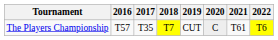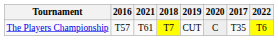columns swapped: 2017 <-> 2021
